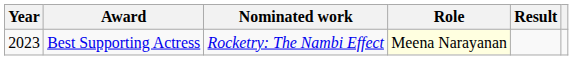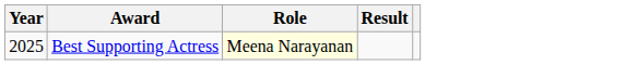- column: Nominated work | Rocketry: The Nambi Effect
Best Supporting Actress | Year: 2023 -> 2025
